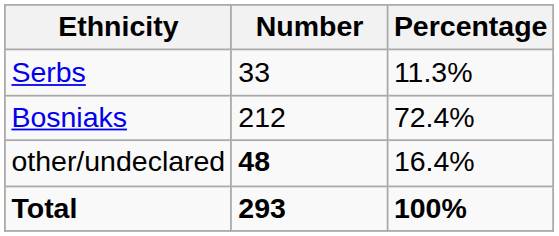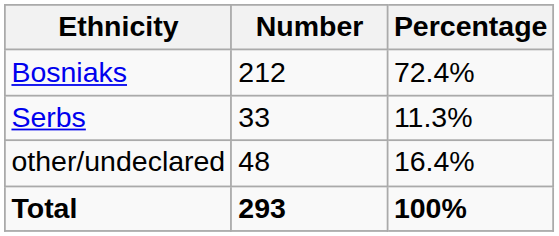rows swapped: Bosniaks <-> Serbs
other/undeclared | Number: bold -> normal
